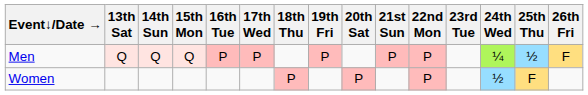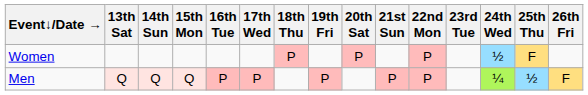rows swapped: Men <-> Women
